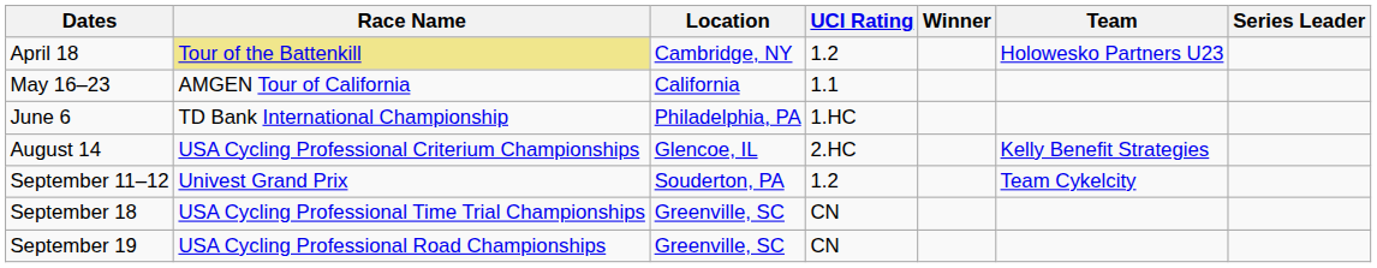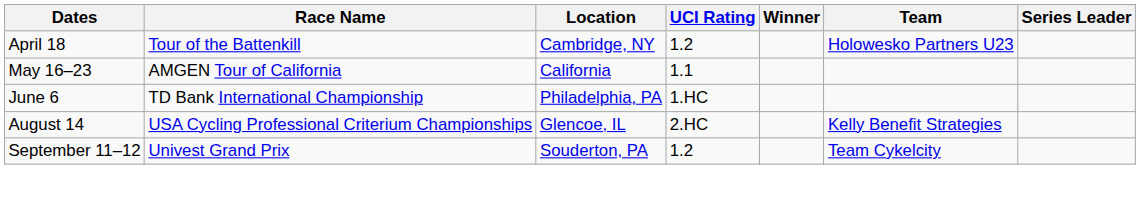April 18 | Race Name: khaki background -> no background
- row: September 18 | USA Cycling Professional Time Trial Championships | Greenville, SC | CN
- row: September 19 | USA Cycling Professional Road Championships | Greenville, SC | CN
